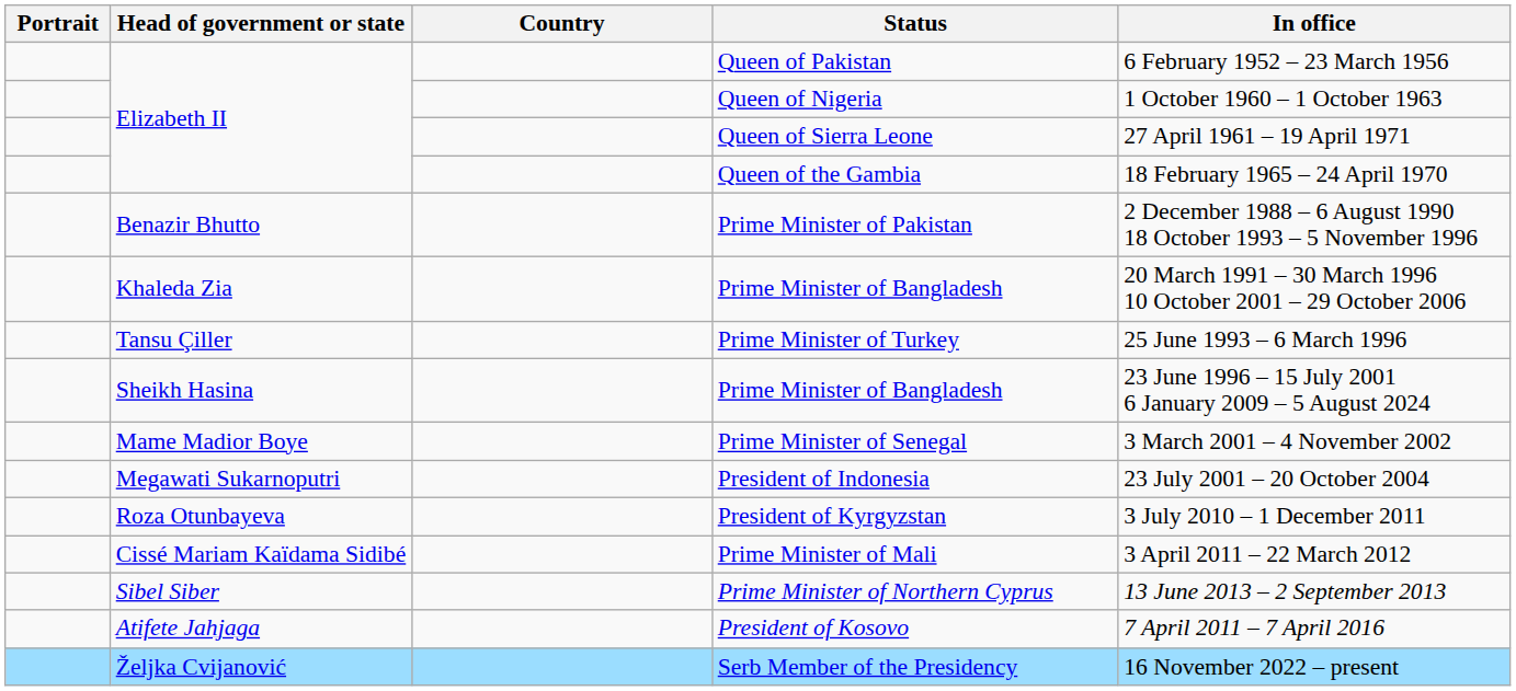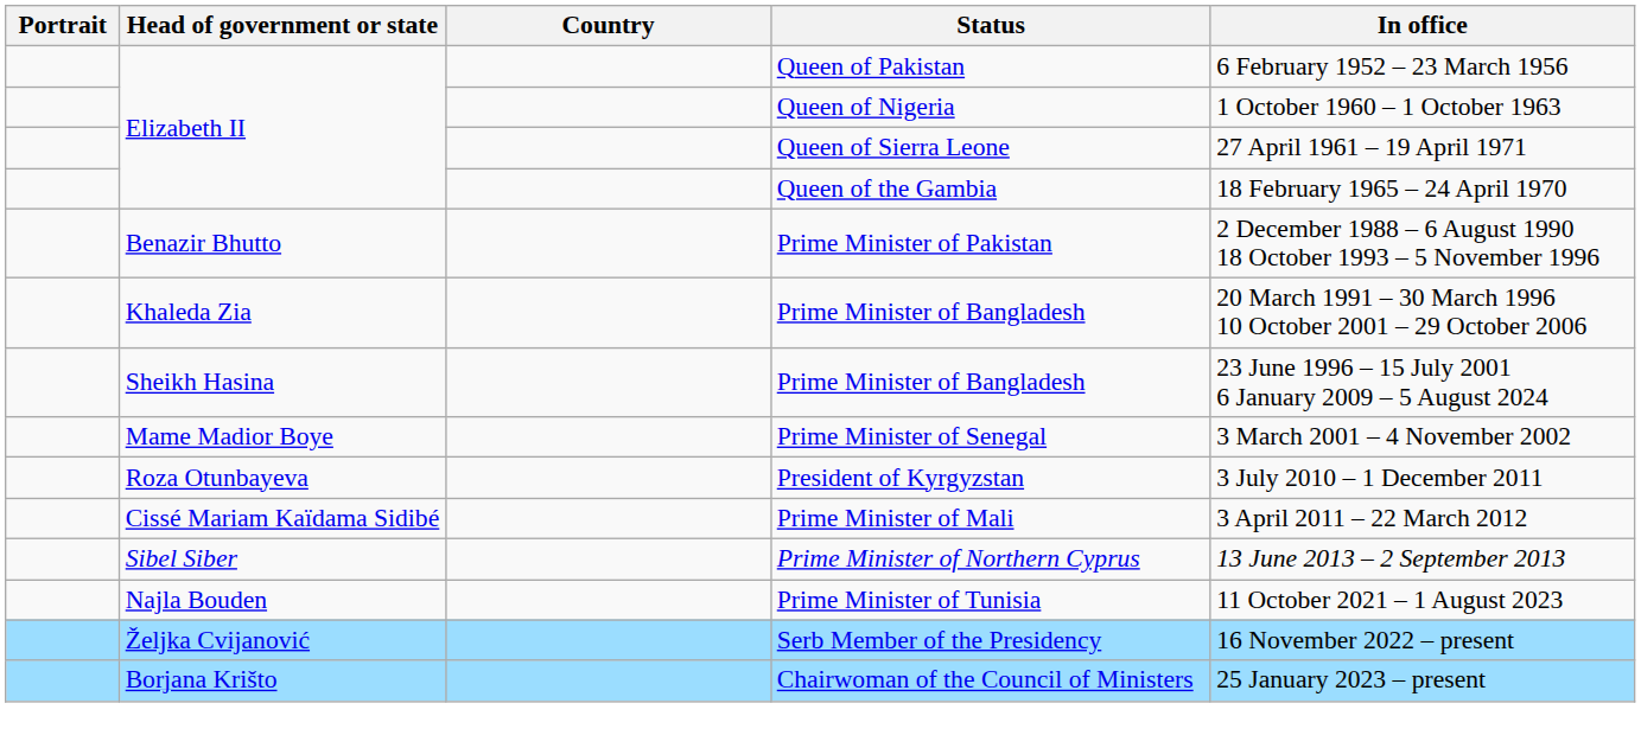- row: Tansu Çiller | Prime Minister of Turkey | 25 June 1993 – 6 March 1996
- row: Megawati Sukarnoputri | President of Indonesia | 23 July 2001 – 20 October 2004
- row: Atifete Jahjaga | President of Kosovo | 7 April 2011 – 7 April 2016
+ row: Najla Bouden | Prime Minister of Tunisia | 11 October 2021 – 1 August 2023
+ row: Borjana Krišto | Chairwoman of the Council of Ministers | 25 January 2023 – present
